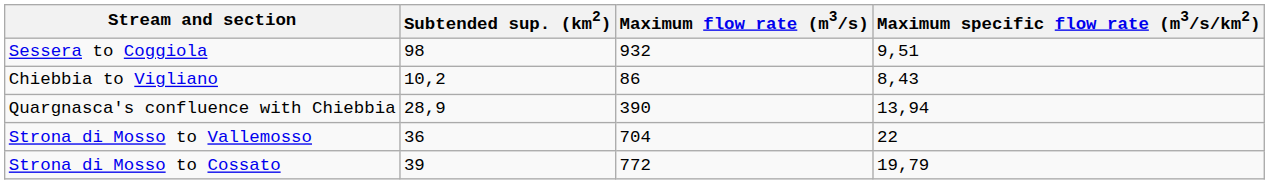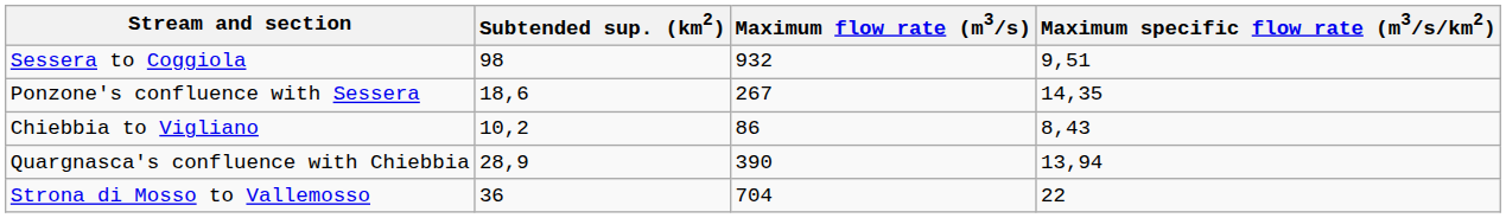+ row: Ponzone's confluence with Sessera | 18,6 | 267 | 14,35
- row: Strona di Mosso to Cossato | 39 | 772 | 19,79
